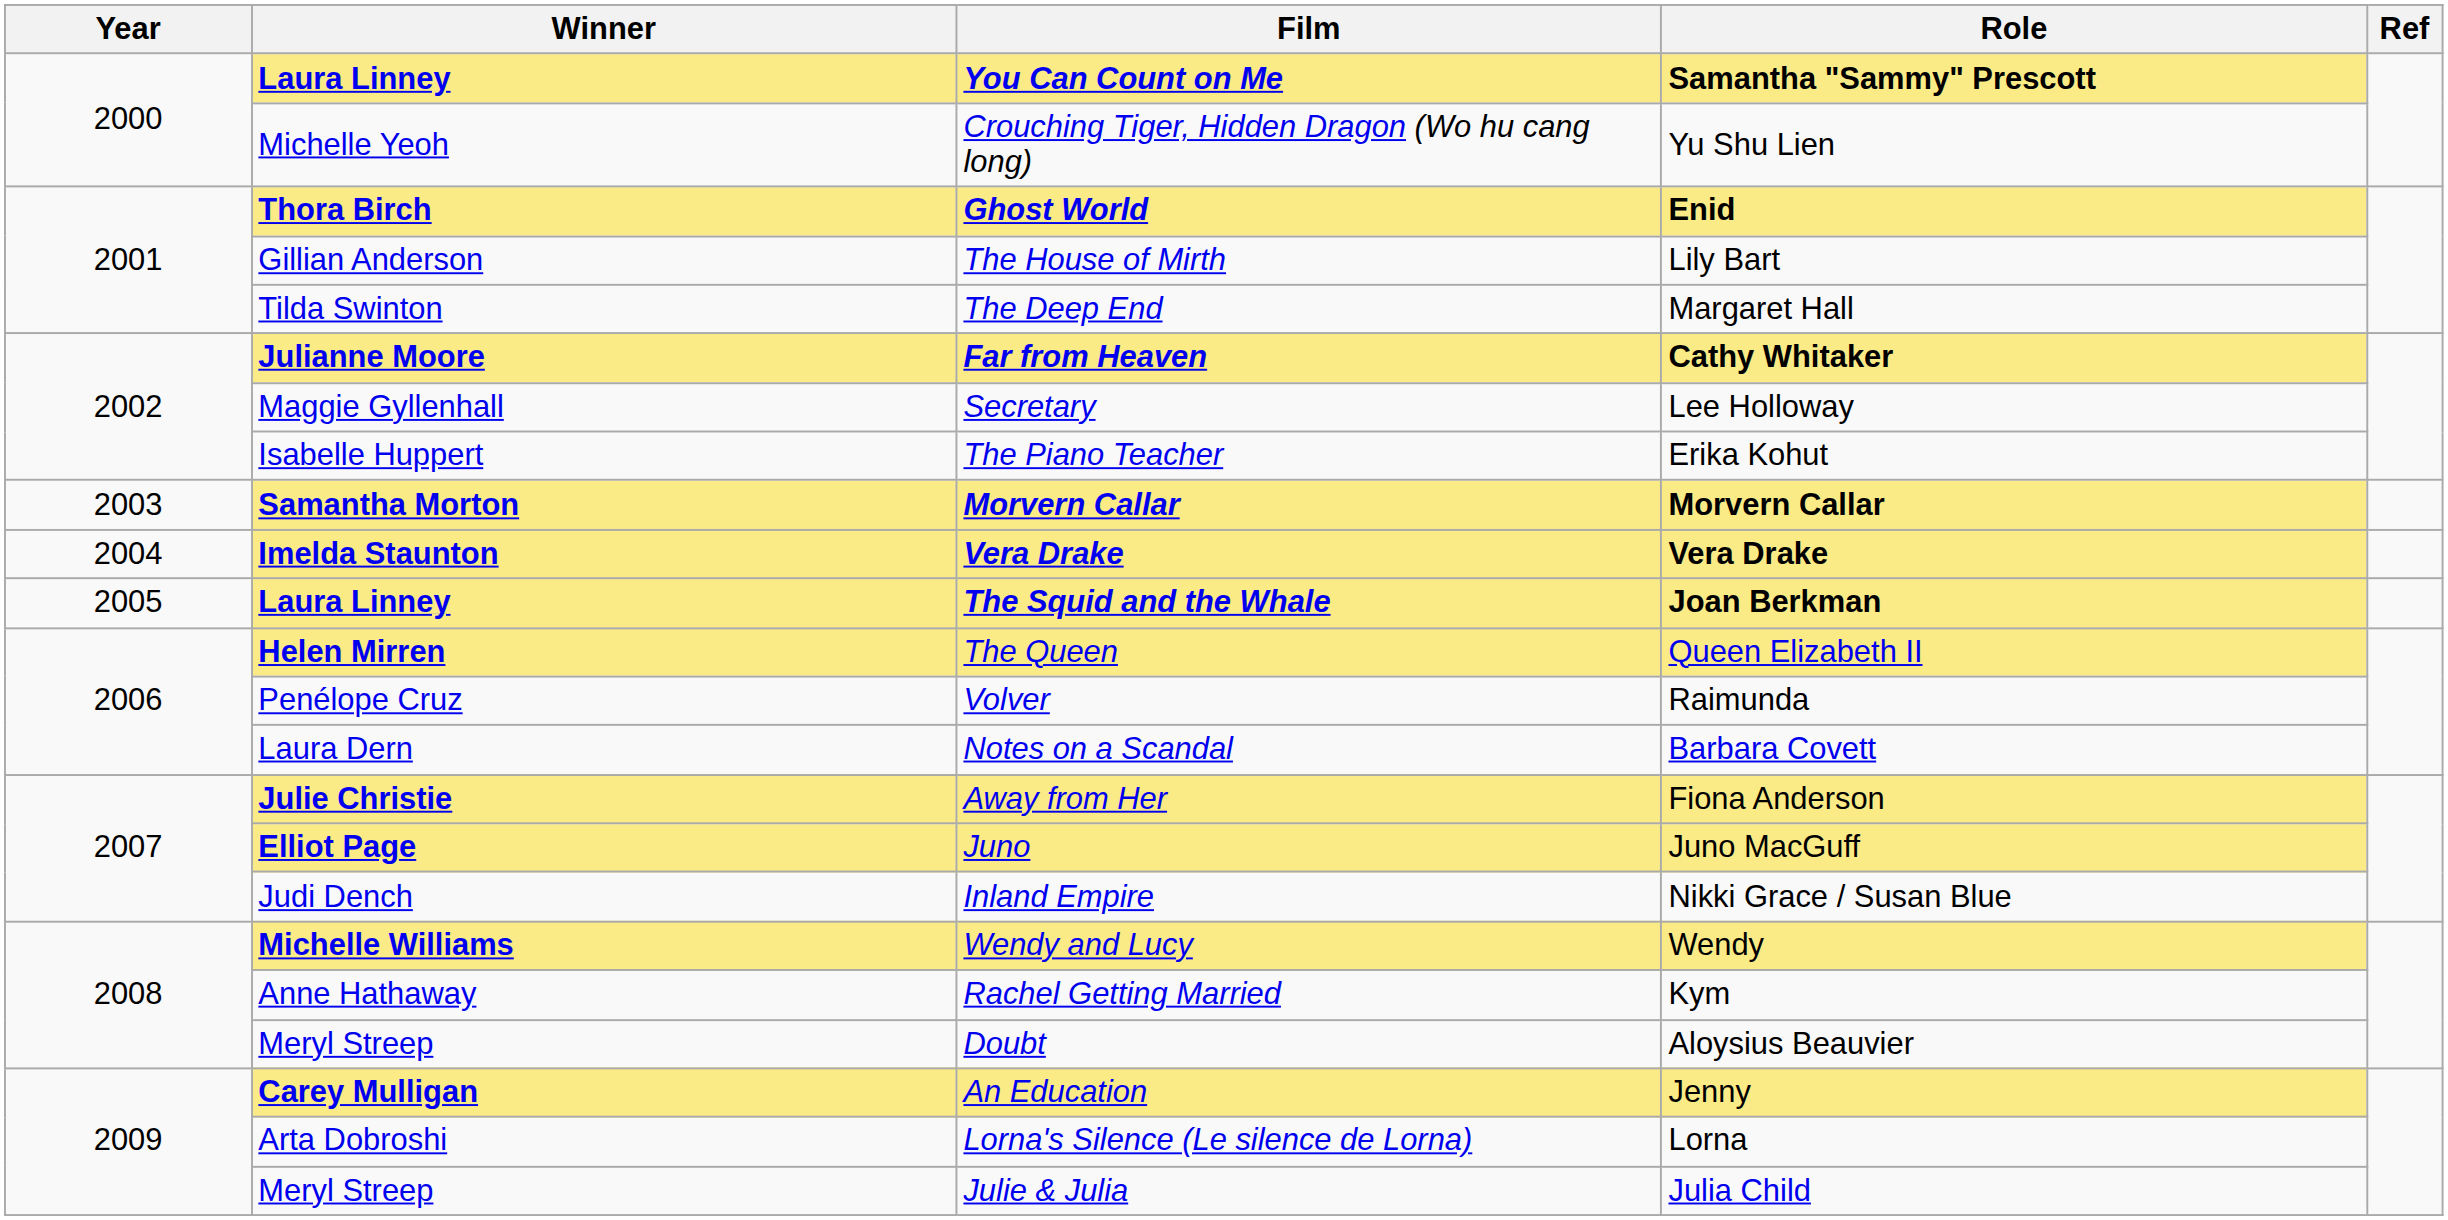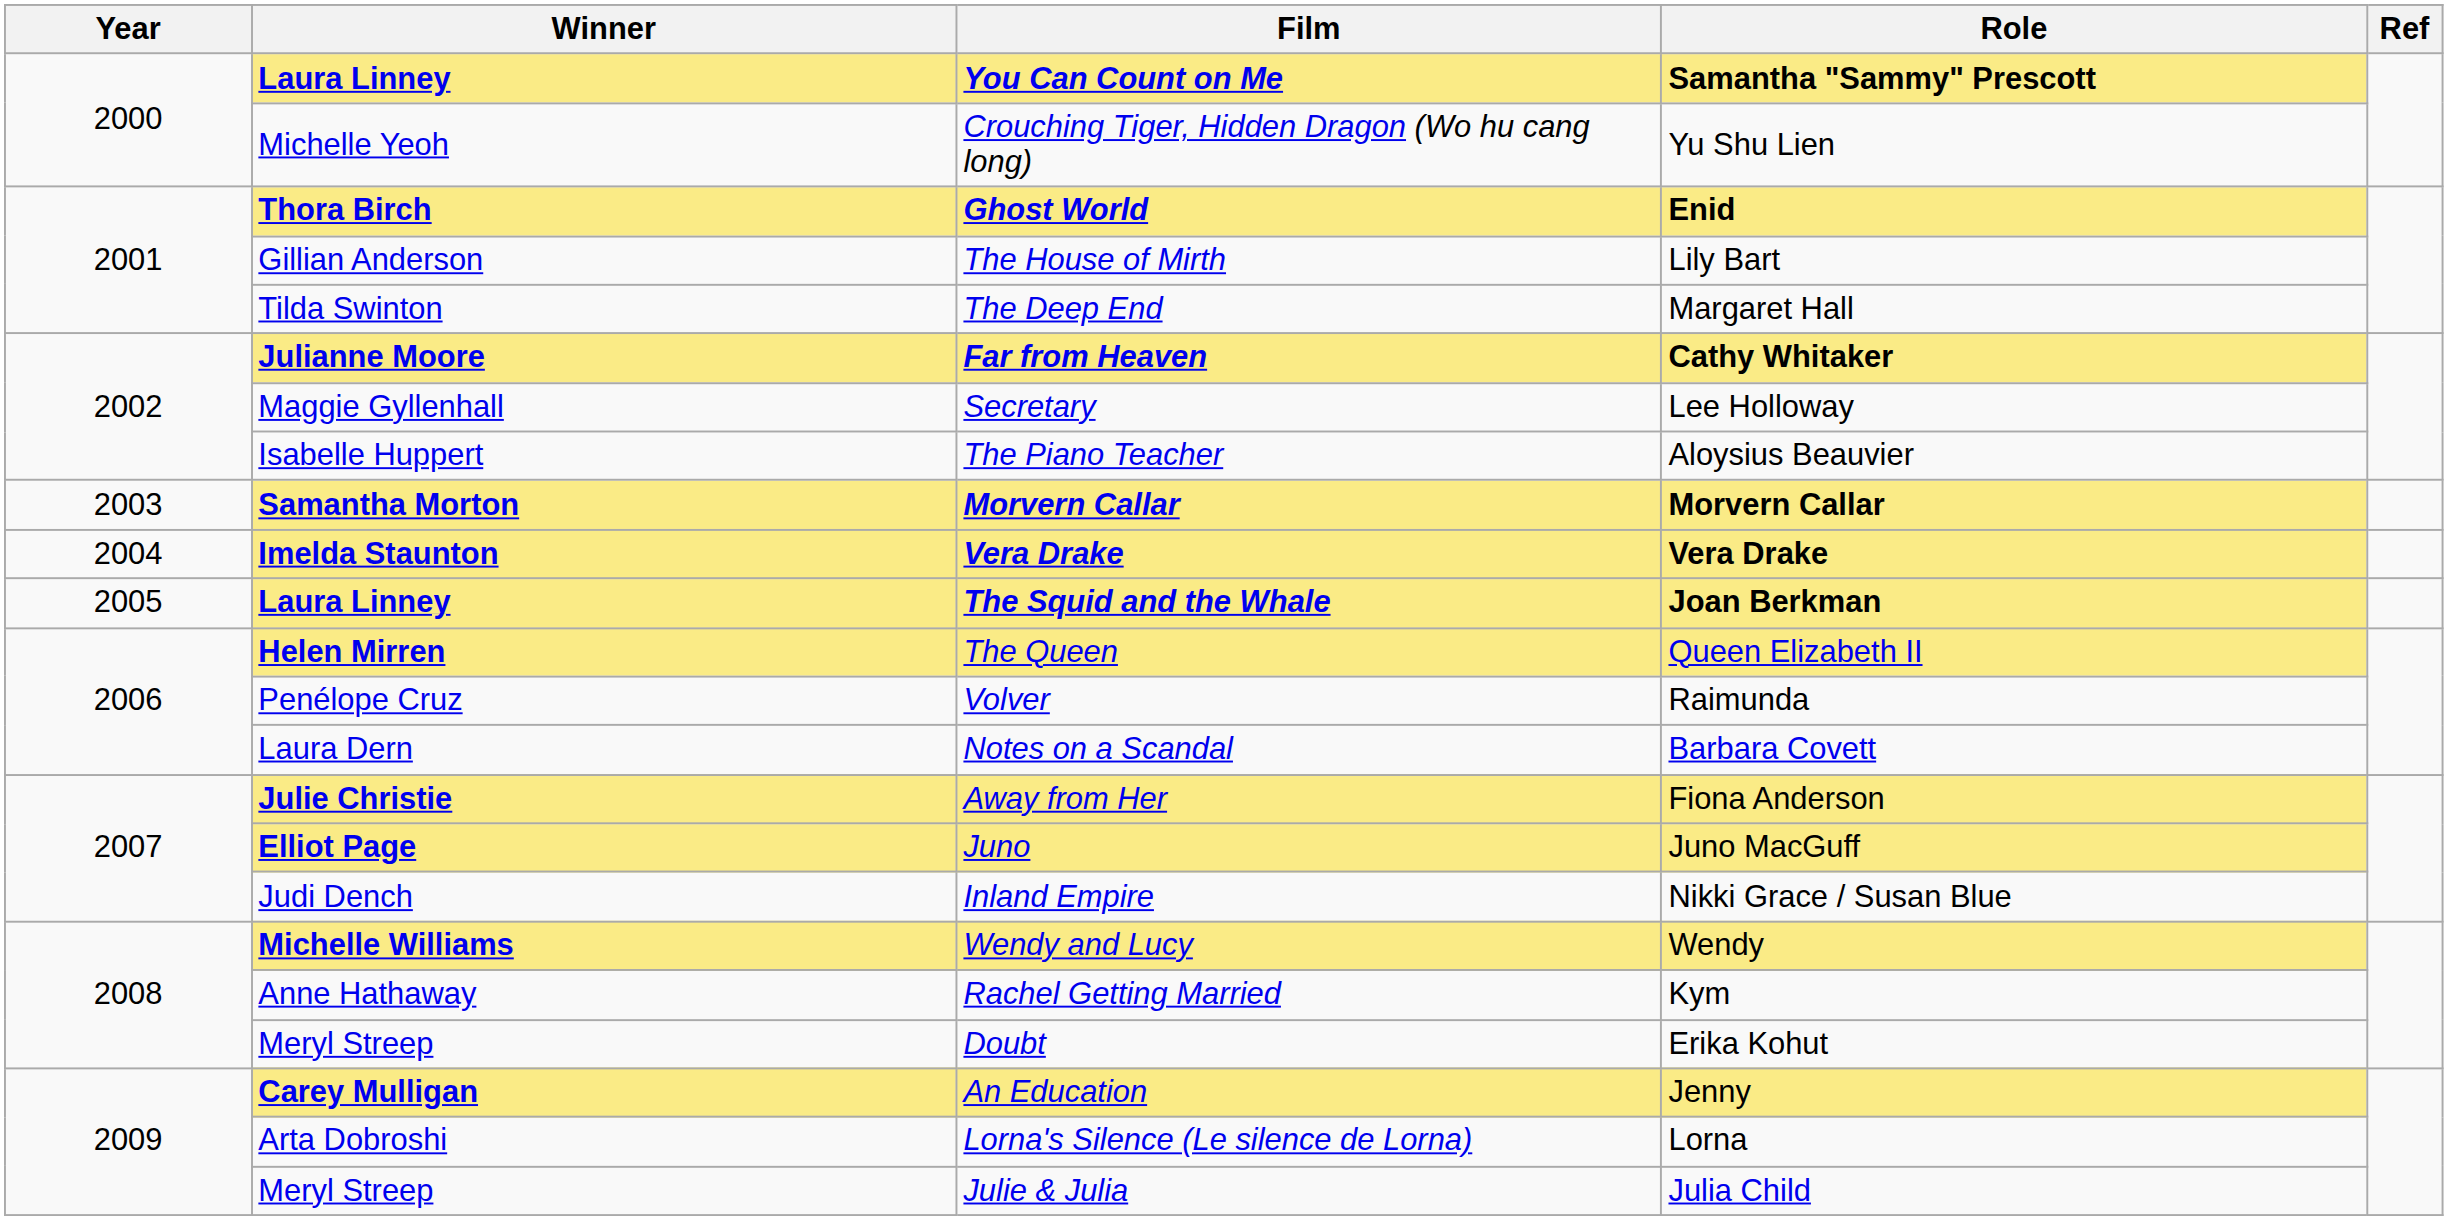The Piano Teacher | Role: Erika Kohut -> Aloysius Beauvier
Doubt | Role: Aloysius Beauvier -> Erika Kohut
